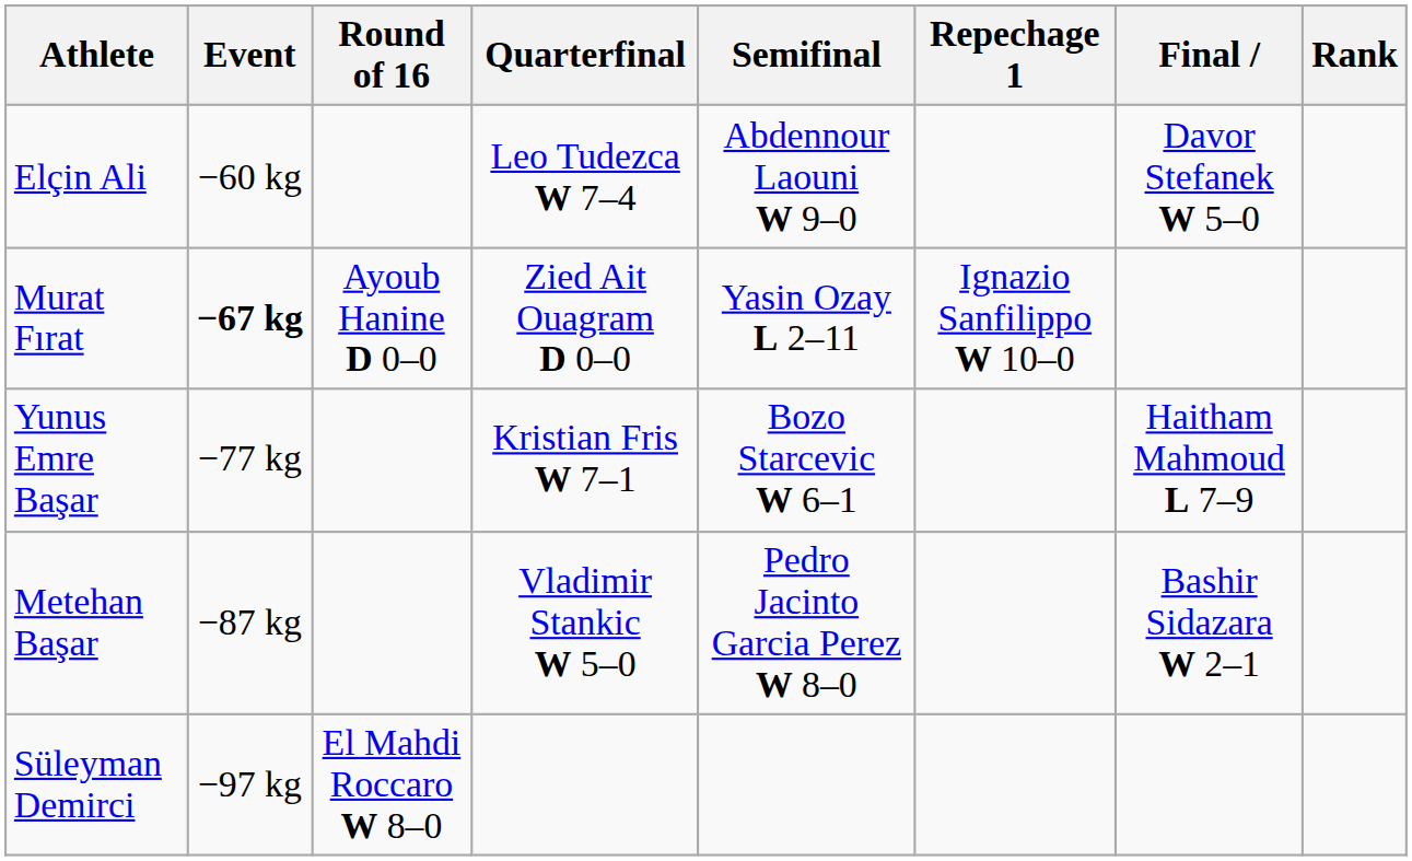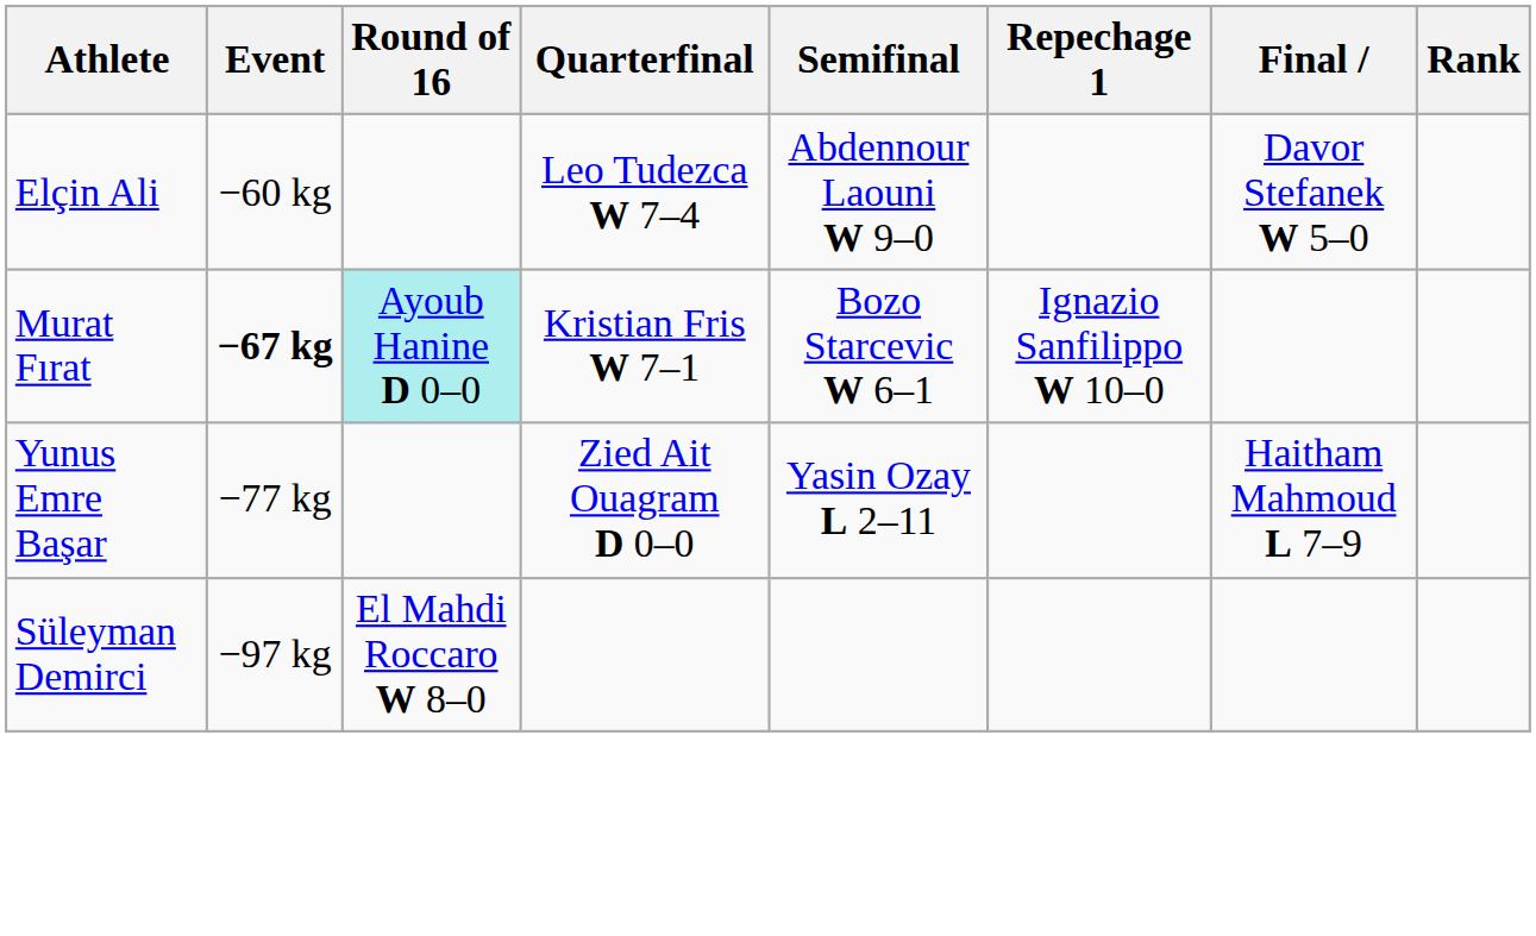Murat Fırat | Round of 16: no background -> paleturquoise background
Murat Fırat | Quarterfinal: Zied Ait Ouagram D 0–0 -> Kristian Fris W 7–1
Murat Fırat | Semifinal: Yasin Ozay L 2–11 -> Bozo Starcevic W 6–1
Yunus Emre Başar | Quarterfinal: Kristian Fris W 7–1 -> Zied Ait Ouagram D 0–0
Yunus Emre Başar | Semifinal: Bozo Starcevic W 6–1 -> Yasin Ozay L 2–11
- row: Metehan Başar | −87 kg | Vladimir Stankic W 5–0 | Pedro Jacinto Garcia Perez W 8–0 | Bashir Sidazara W 2–1
